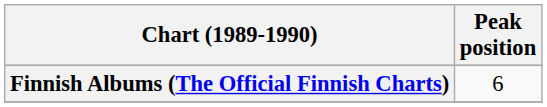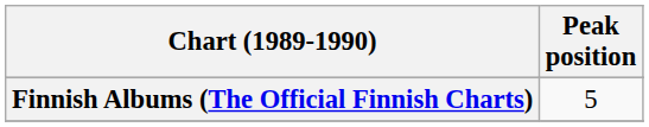Finnish Albums (The Official Finnish Charts) | Peak position: 6 -> 5
